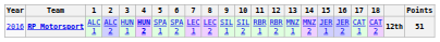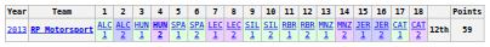RP Motorsport | Year: 2016 -> 2013
RP Motorsport | Points: 51 -> 59
